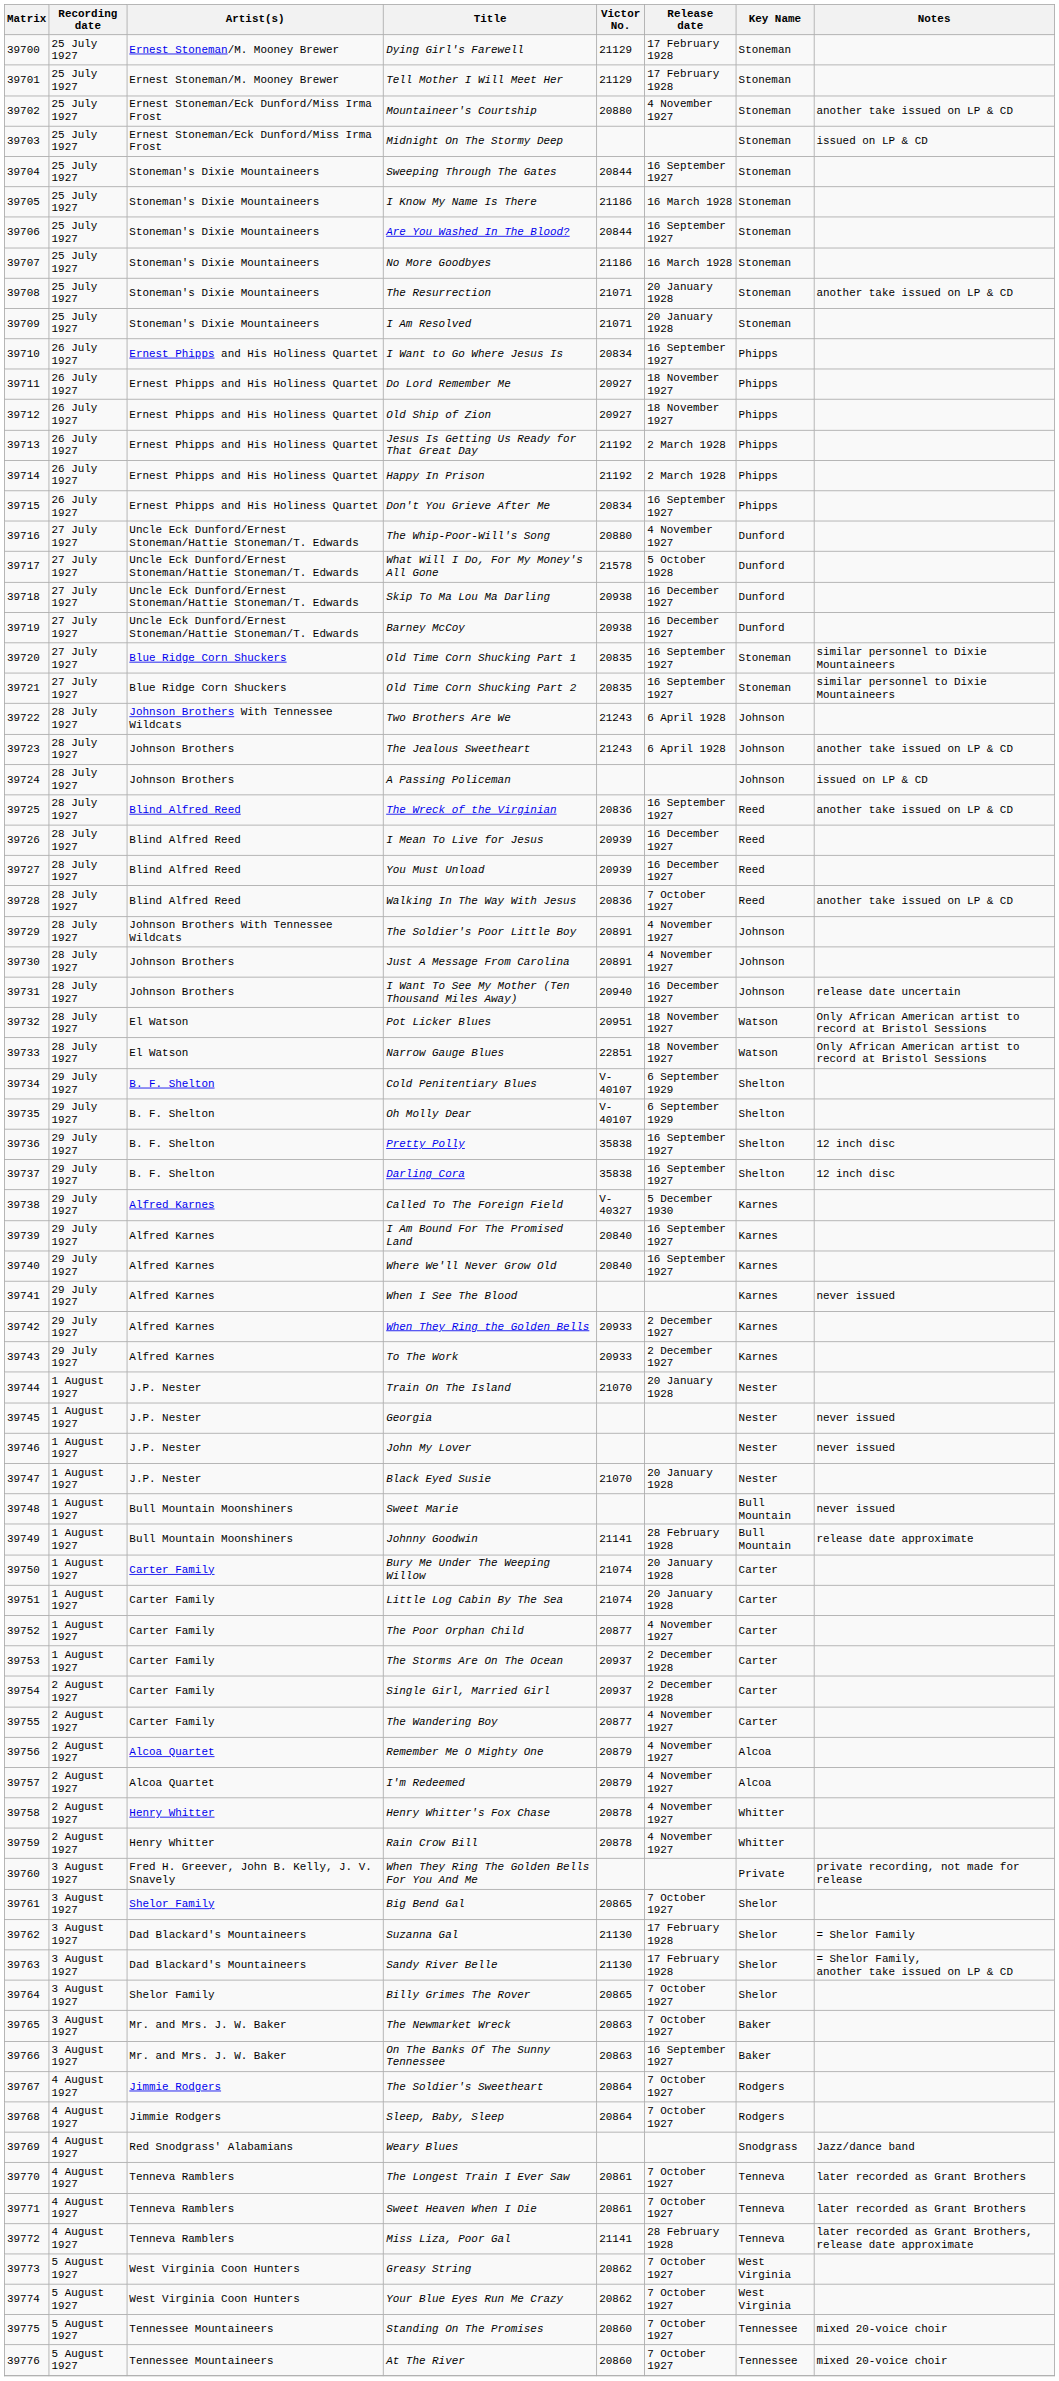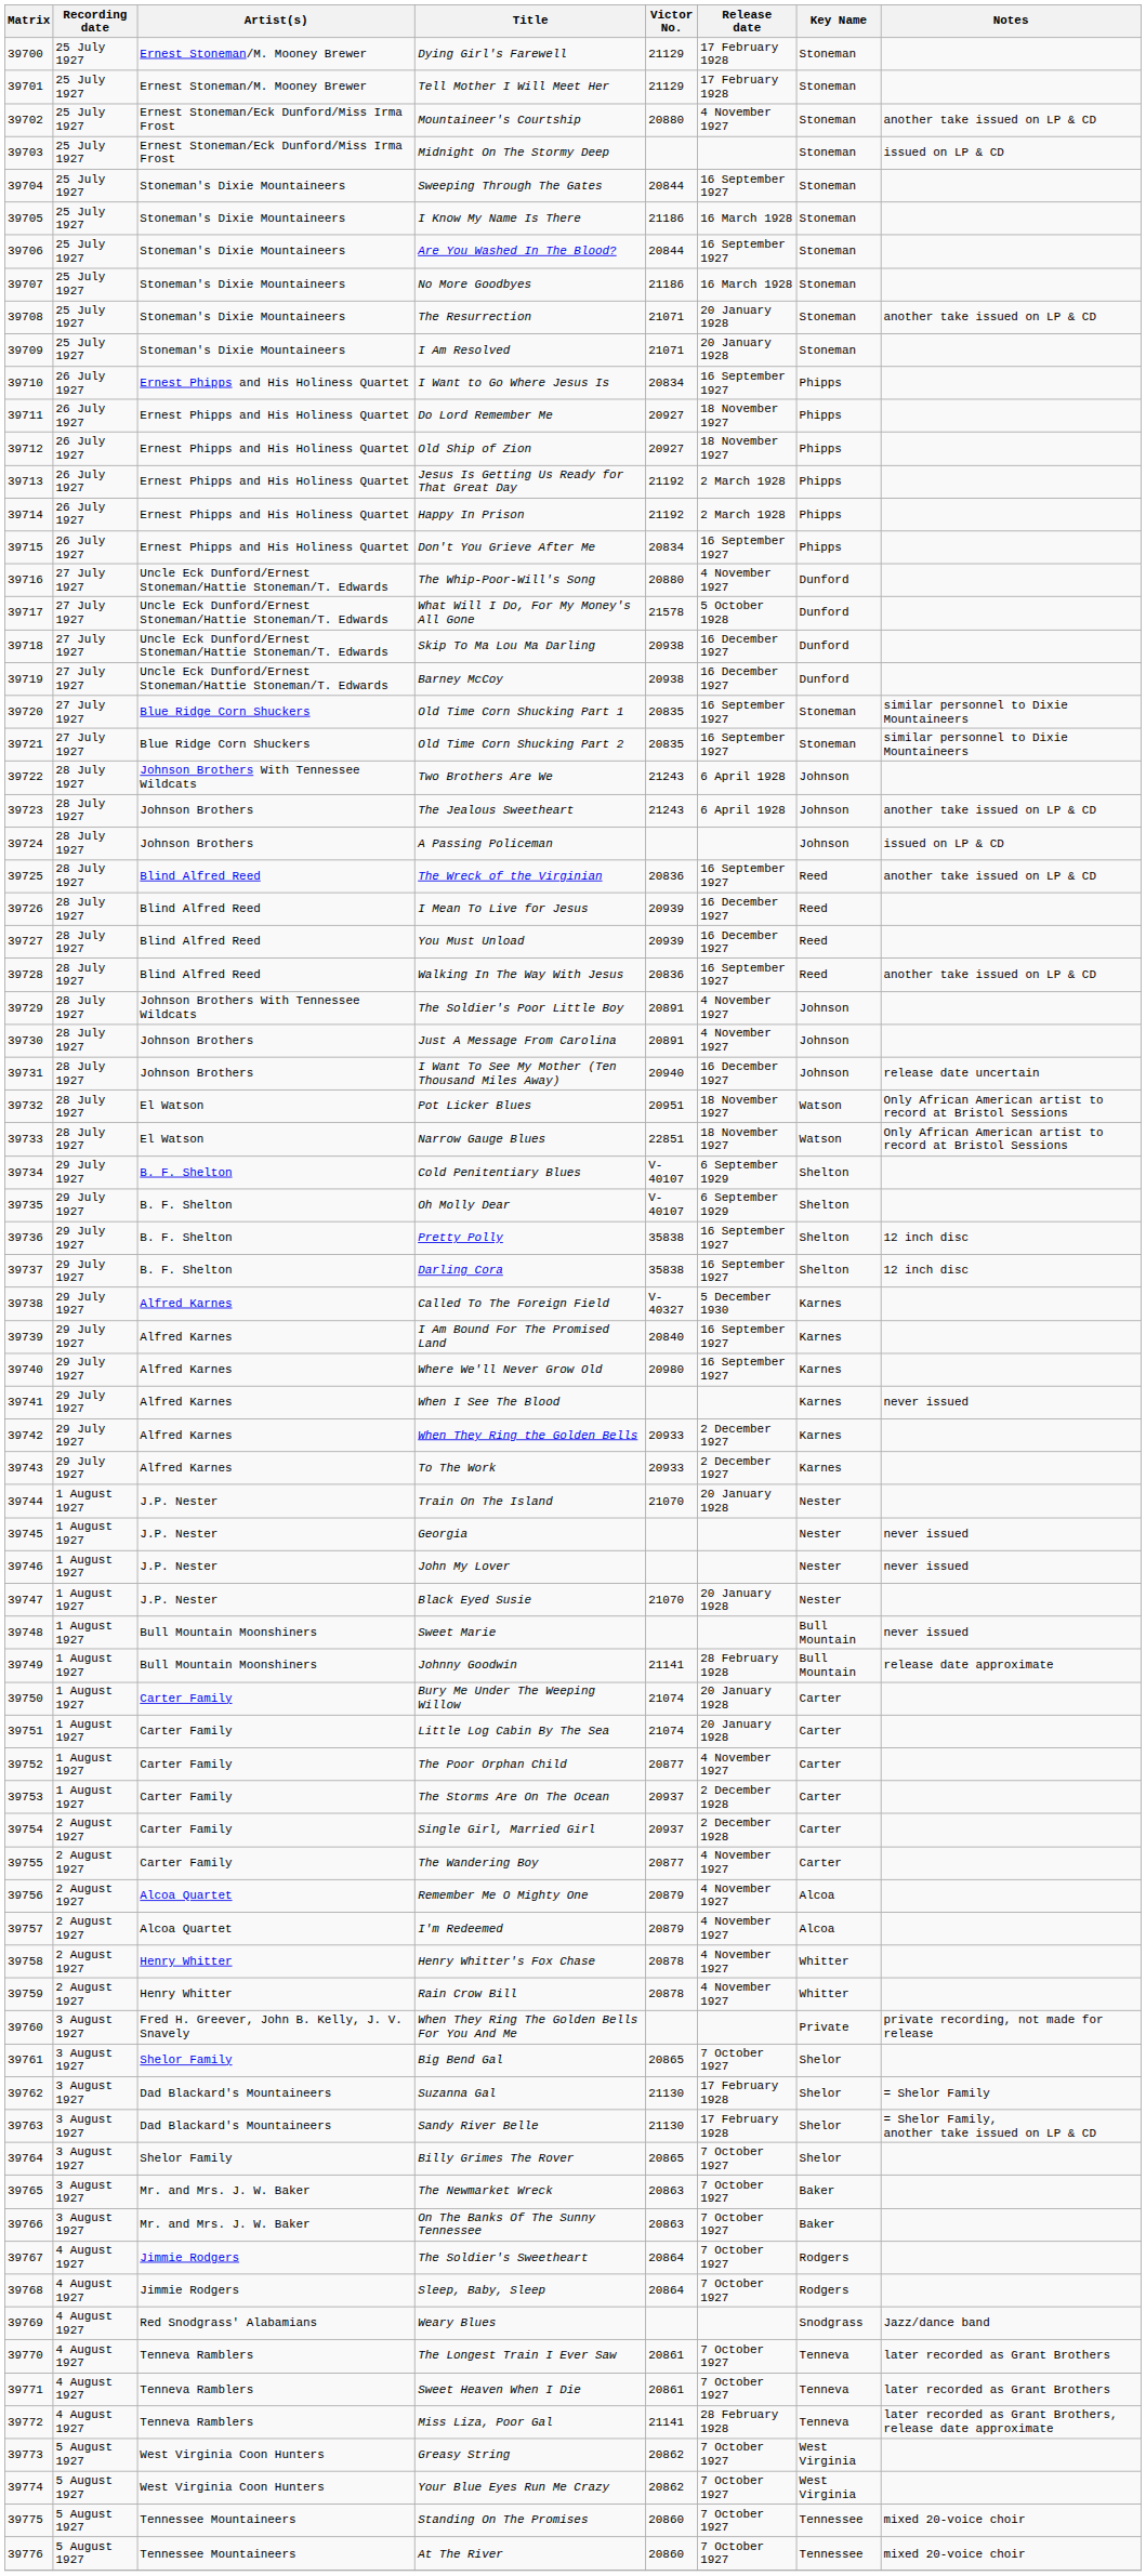Walking In The Way With Jesus | Release date: 7 October 1927 -> 16 September 1927
Where We'll Never Grow Old | Victor No.: 20840 -> 20980
On The Banks Of The Sunny Tennessee | Release date: 16 September 1927 -> 7 October 1927
